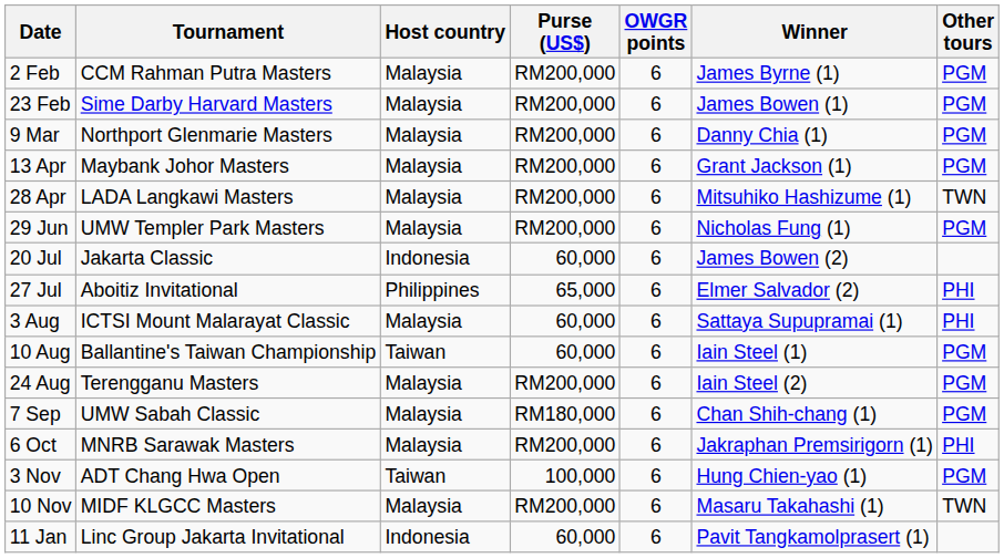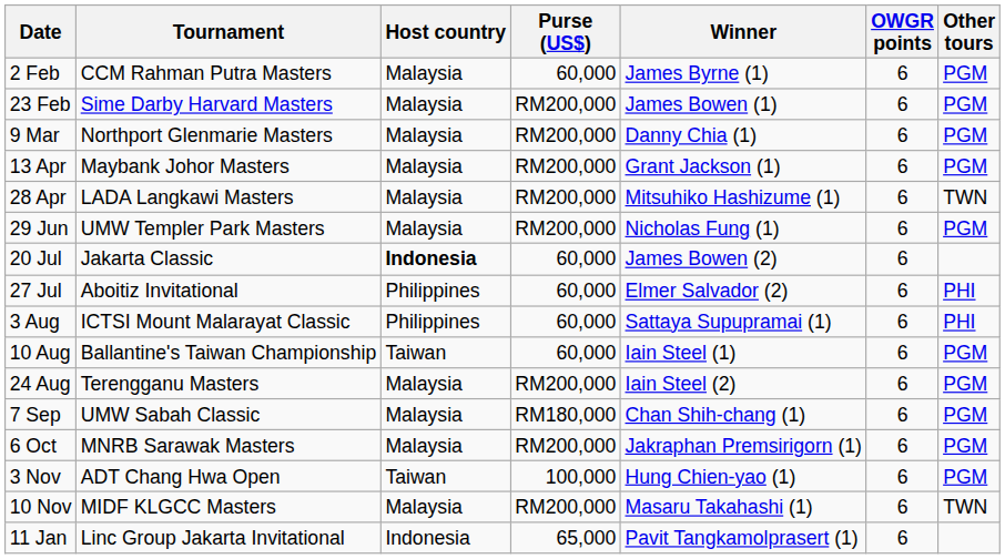columns swapped: Winner <-> OWGR points
2 Feb | Purse (US$): RM200,000 -> 60,000
20 Jul | Host country: normal -> bold
27 Jul | Purse (US$): 65,000 -> 60,000
3 Aug | Host country: Malaysia -> Philippines
6 Oct | Other tours: PHI -> PGM
11 Jan | Purse (US$): 60,000 -> 65,000
